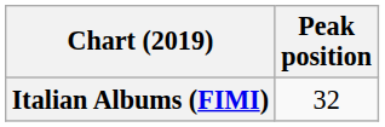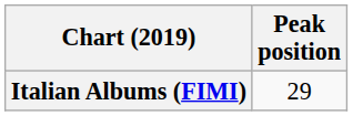Italian Albums (FIMI) | Peak position: 32 -> 29
